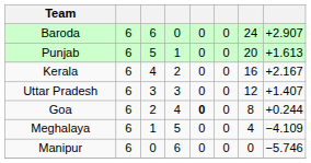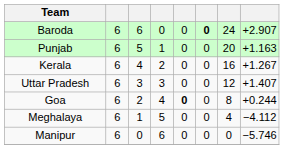Baroda | column 6: normal -> bold
Punjab | column 8: +1.613 -> +1.163
Kerala | column 8: +2.167 -> +1.267
Meghalaya | column 8: −4.109 -> −4.112
